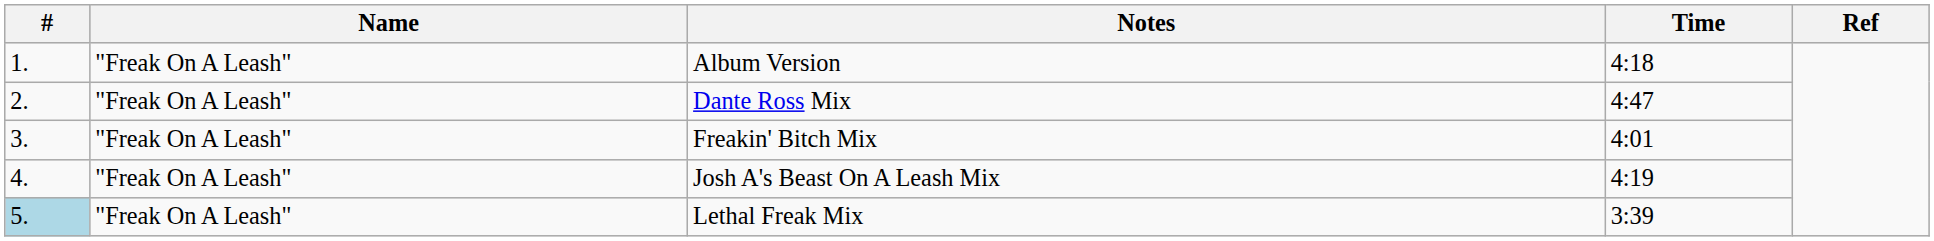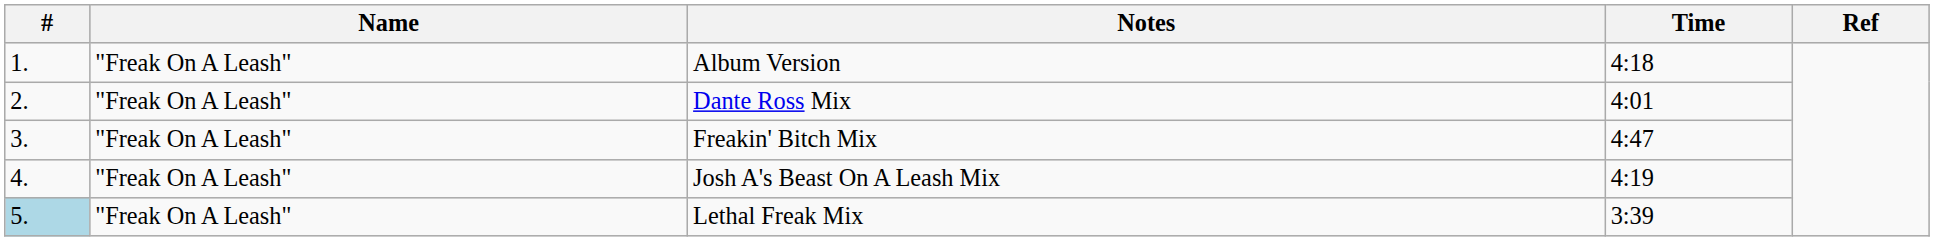Dante Ross Mix | Time: 4:47 -> 4:01
Freakin' Bitch Mix | Time: 4:01 -> 4:47
